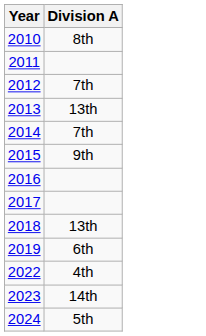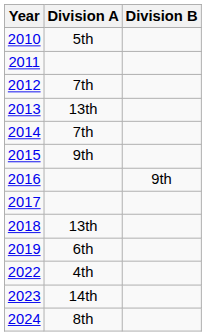+ column: Division B | 9th
2010 | Division A: 8th -> 5th
2024 | Division A: 5th -> 8th
